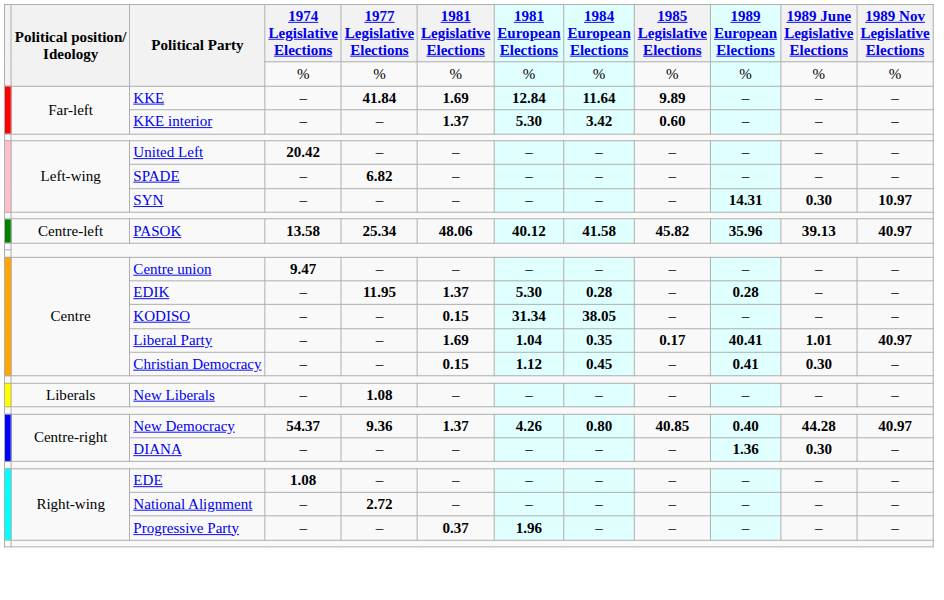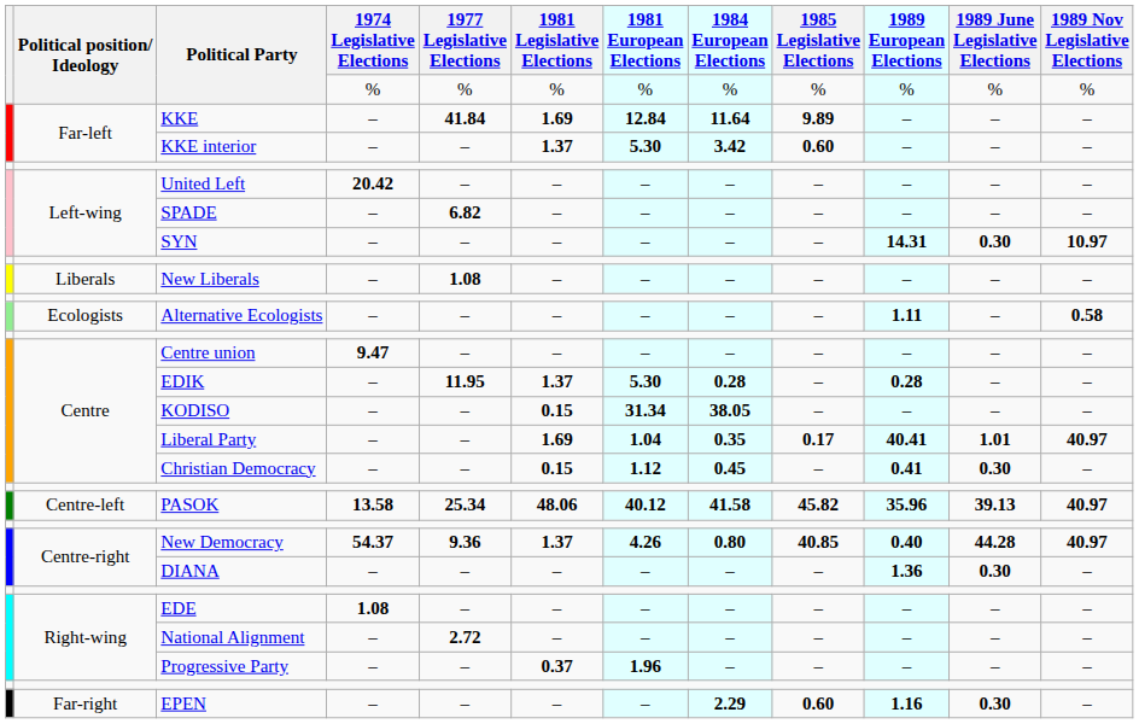rows swapped: PASOK <-> New Liberals
+ row: Ecologists | Alternative Ecologists | – | – | – | – | – | – | 1.11 | – | 0.58
+ row: Far-right | EPEN | – | – | – | – | 2.29 | 0.60 | 1.16 | 0.30 | –
